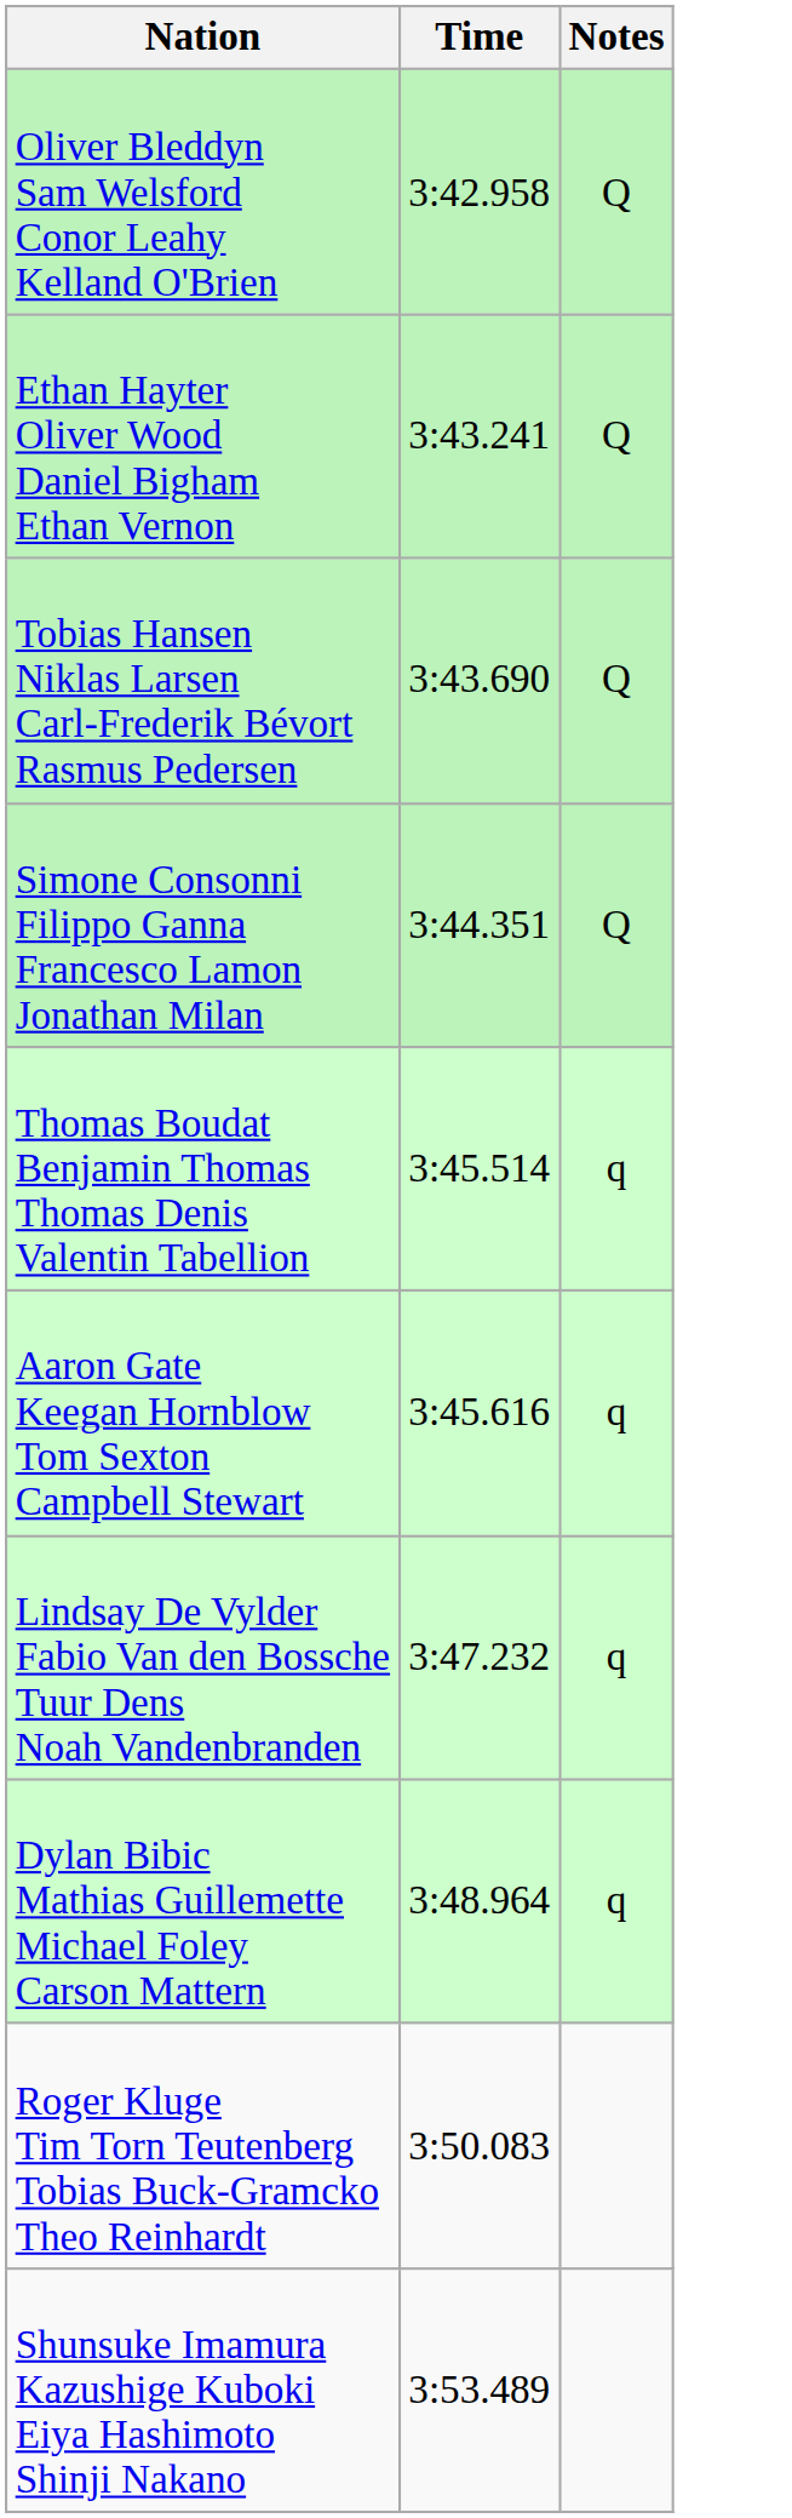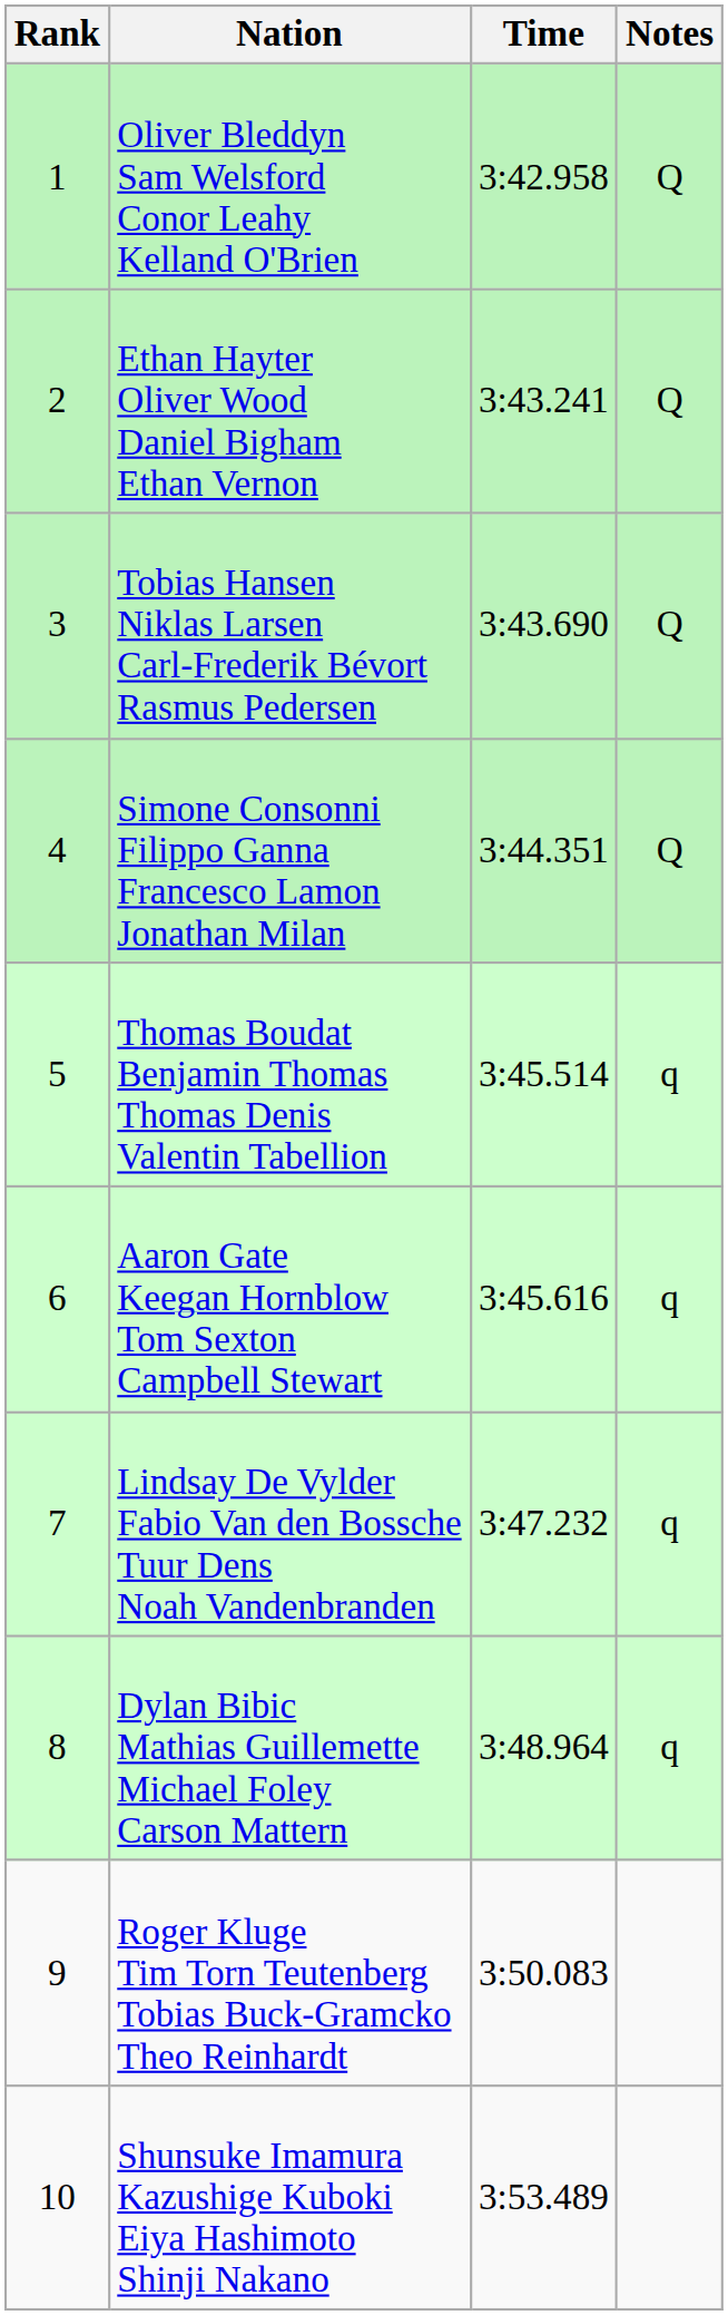+ column: Rank | 1 | 2 | 3 | 4 | 5 | 6 | 7 | 8 | 9 | 10
